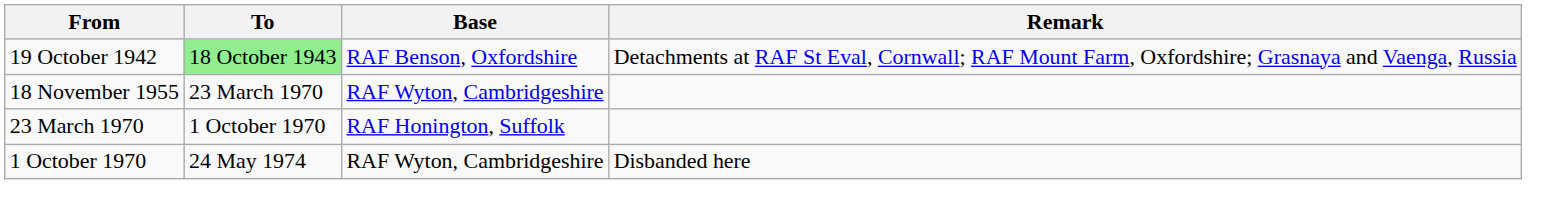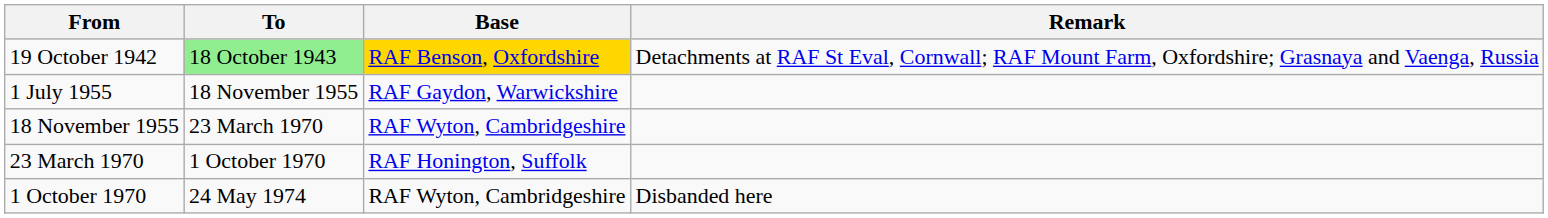19 October 1942 | Base: no background -> gold background
+ row: 1 July 1955 | 18 November 1955 | RAF Gaydon, Warwickshire
